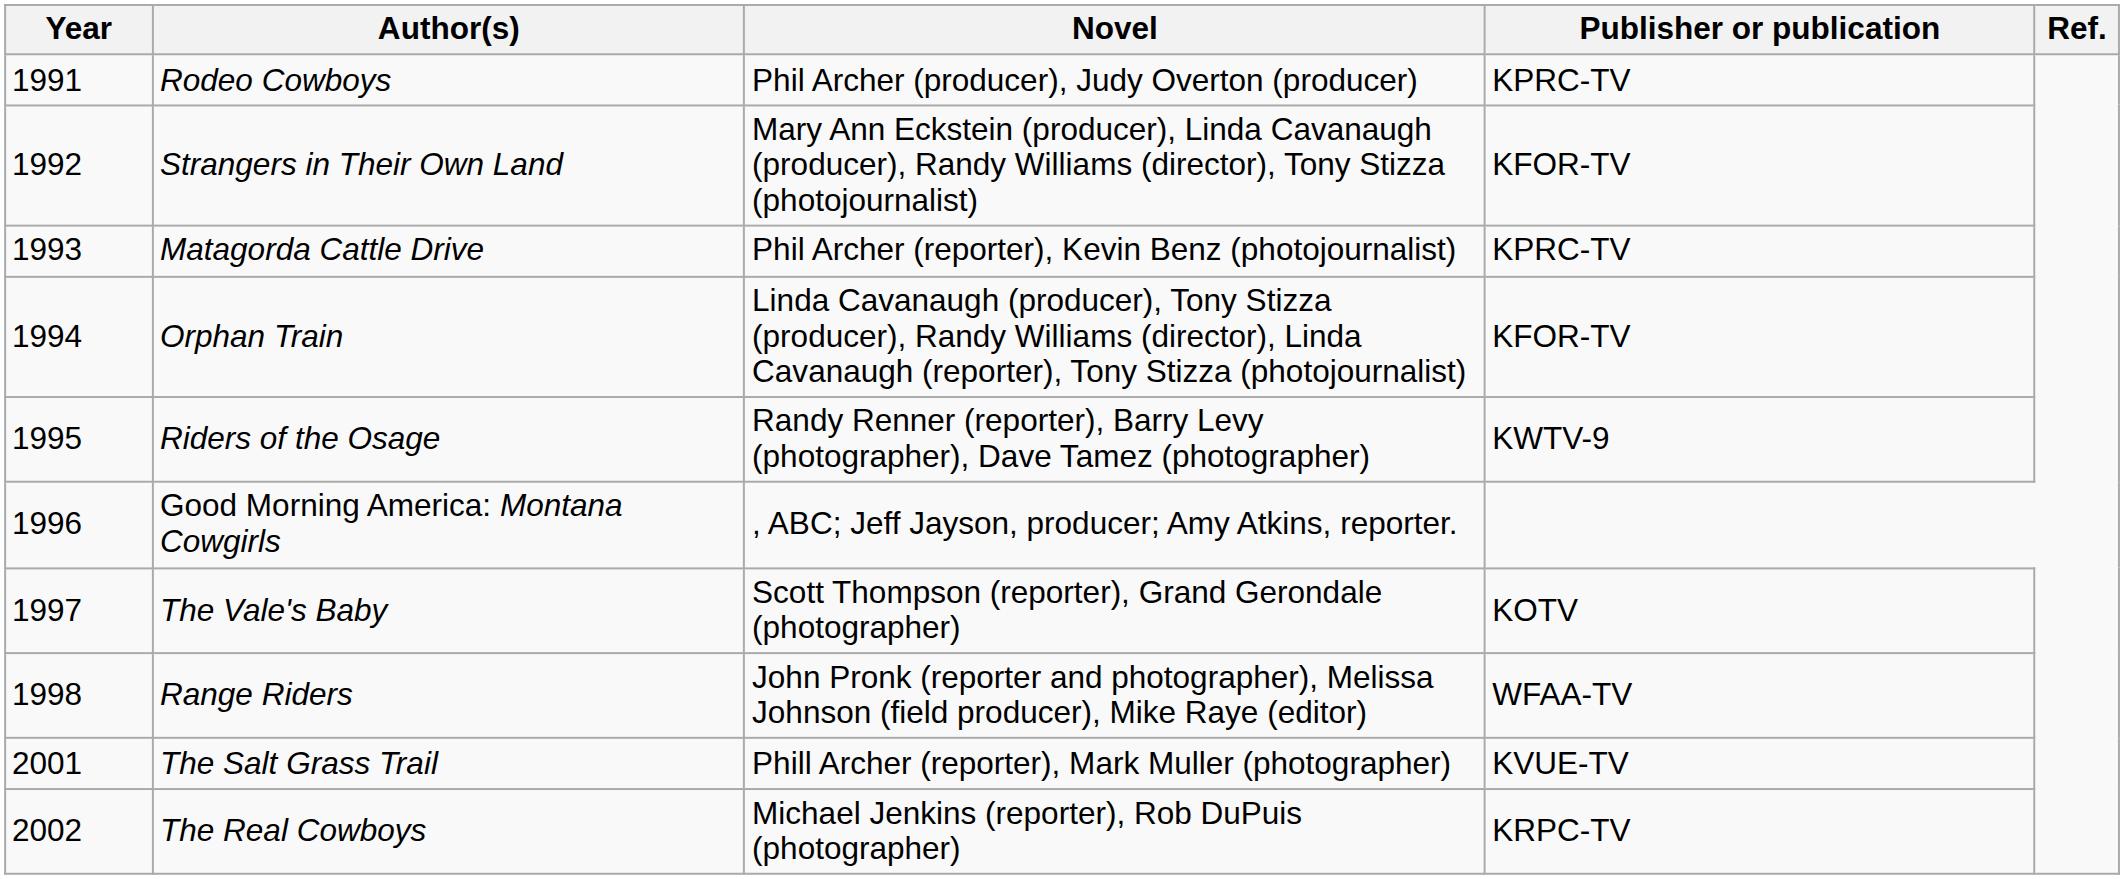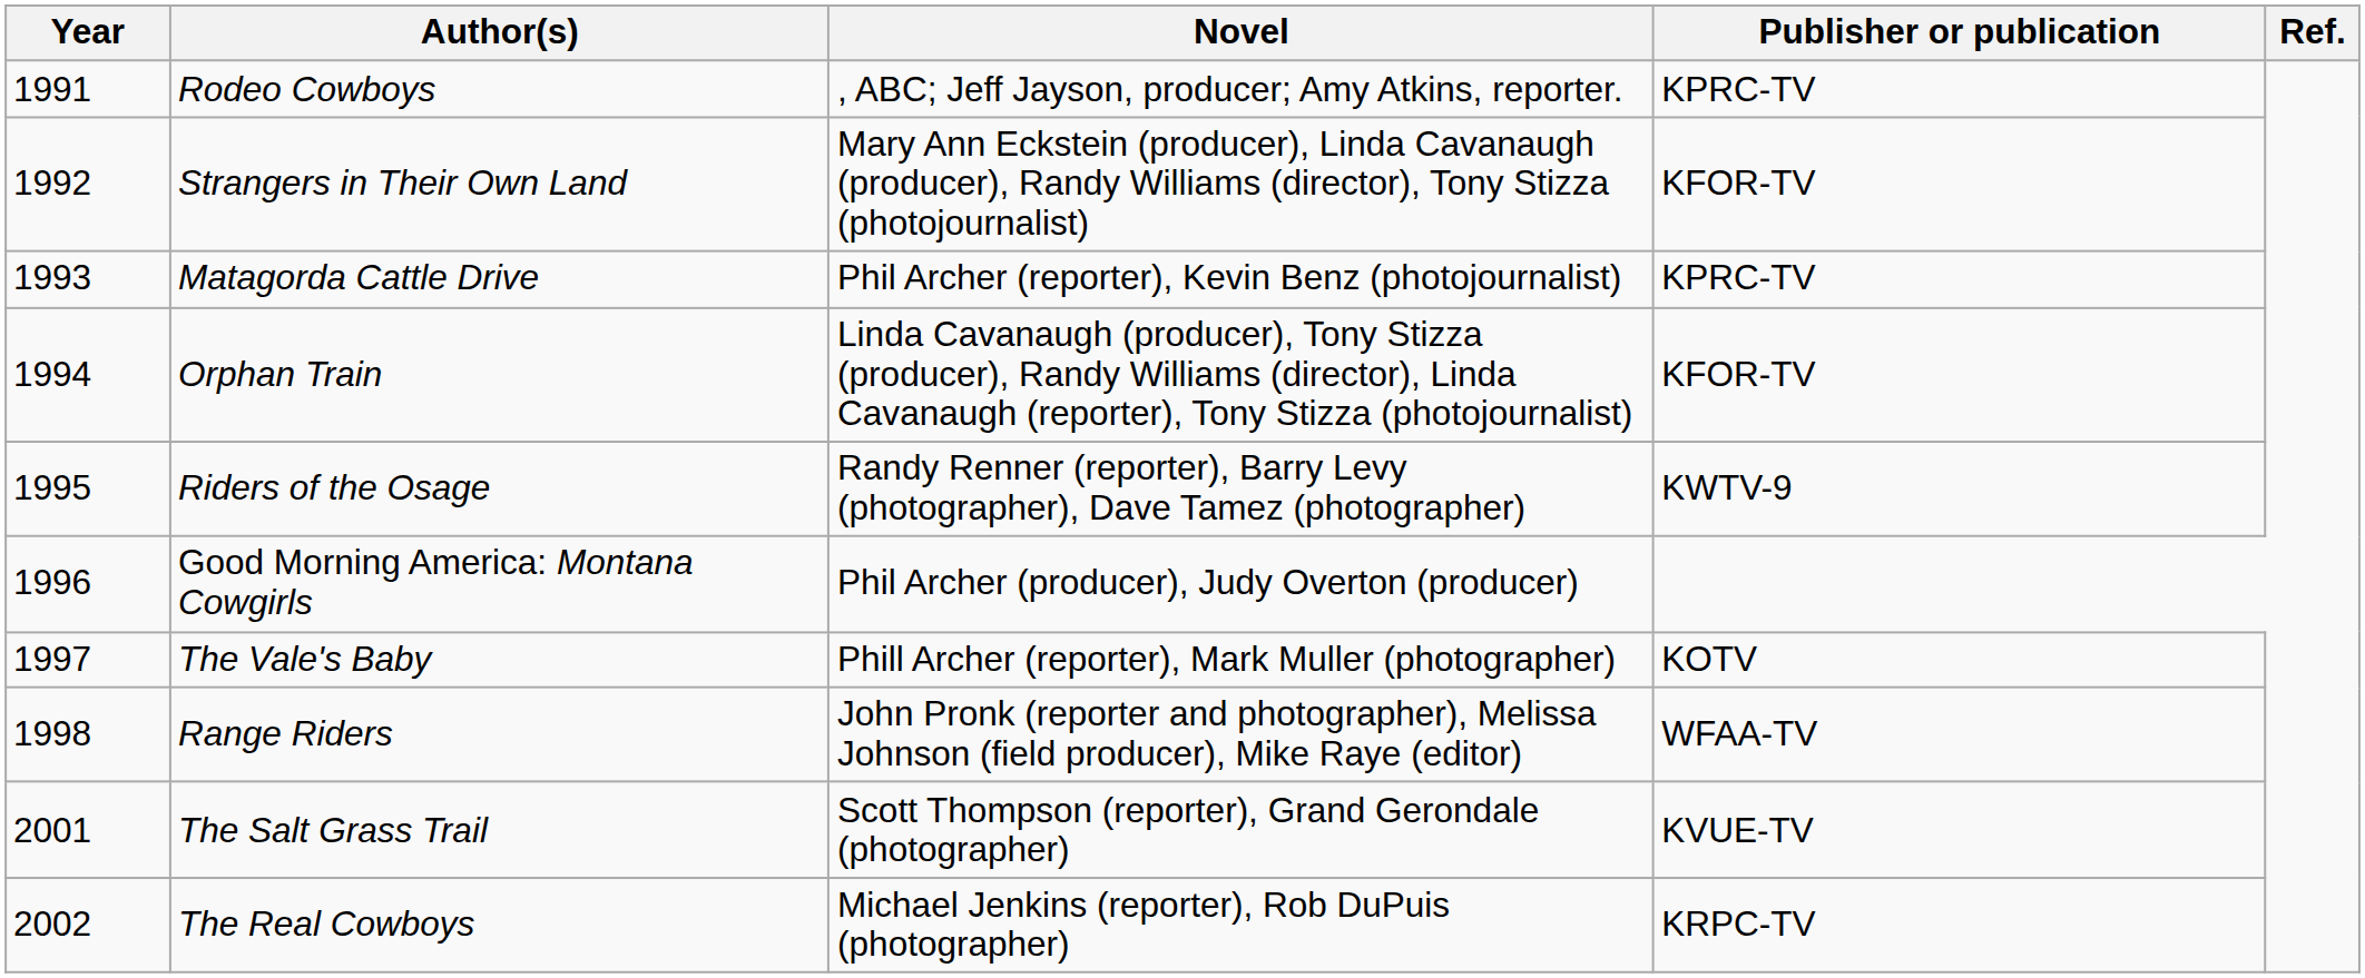Rodeo Cowboys | Novel: Phil Archer (producer), Judy Overton (producer) -> , ABC; Jeff Jayson, producer; Amy Atkins, reporter.
Good Morning America: Montana Cowgirls | Novel: , ABC; Jeff Jayson, producer; Amy Atkins, reporter. -> Phil Archer (producer), Judy Overton (producer)
The Vale's Baby | Novel: Scott Thompson (reporter), Grand Gerondale (photographer) -> Phill Archer (reporter), Mark Muller (photographer)
The Salt Grass Trail | Novel: Phill Archer (reporter), Mark Muller (photographer) -> Scott Thompson (reporter), Grand Gerondale (photographer)
